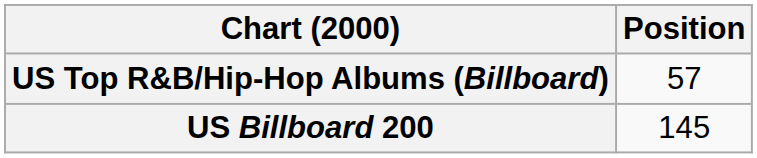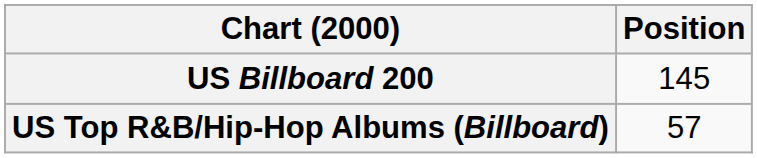rows swapped: US Billboard 200 <-> US Top R&B/Hip-Hop Albums (Billboard)
